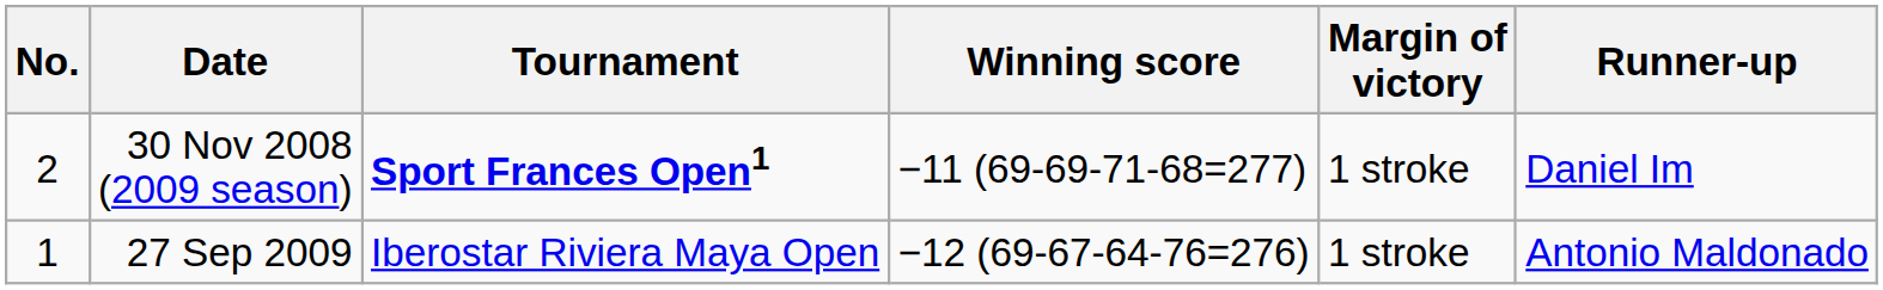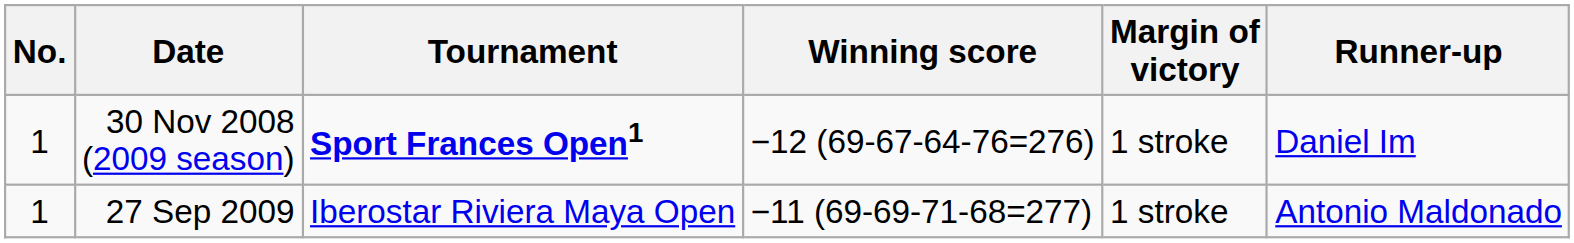30 Nov 2008 (2009 season) | No.: 2 -> 1
30 Nov 2008 (2009 season) | Winning score: −11 (69-69-71-68=277) -> −12 (69-67-64-76=276)
27 Sep 2009 | Winning score: −12 (69-67-64-76=276) -> −11 (69-69-71-68=277)
